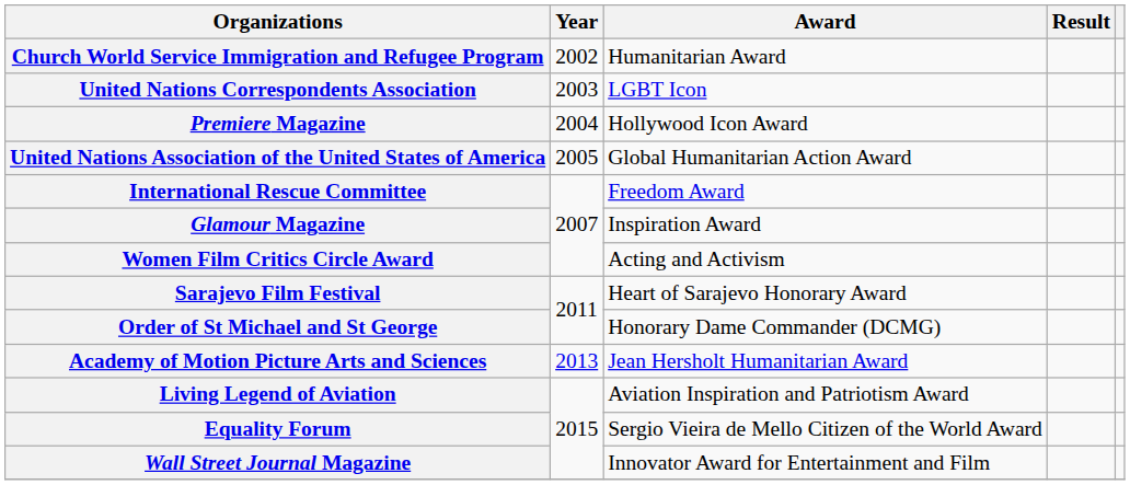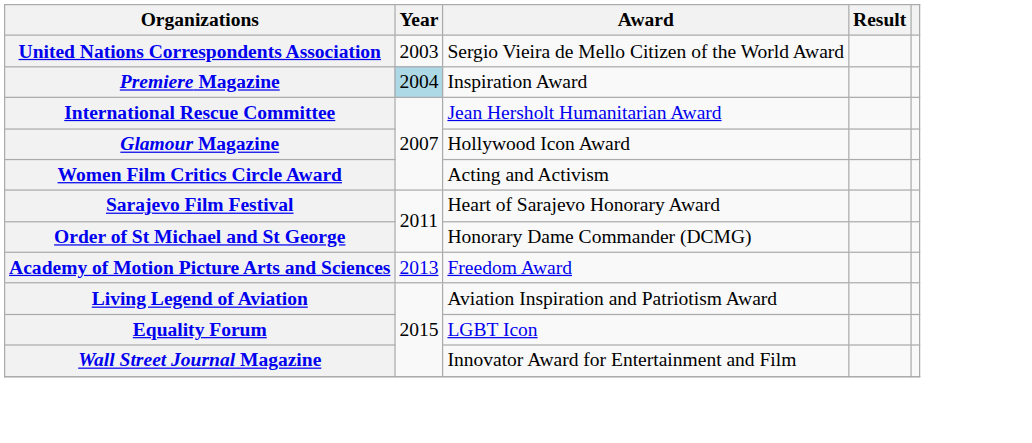- row: Church World Service Immigration and Refugee Program | 2002 | Humanitarian Award
United Nations Correspondents Association | Award: LGBT Icon -> Sergio Vieira de Mello Citizen of the World Award
Premiere Magazine | Year: no background -> lightblue background
Premiere Magazine | Award: Hollywood Icon Award -> Inspiration Award
- row: United Nations Association of the United States of America | 2005 | Global Humanitarian Action Award
International Rescue Committee | Award: Freedom Award -> Jean Hersholt Humanitarian Award
Glamour Magazine | Award: Inspiration Award -> Hollywood Icon Award
Academy of Motion Picture Arts and Sciences | Award: Jean Hersholt Humanitarian Award -> Freedom Award
Equality Forum | Award: Sergio Vieira de Mello Citizen of the World Award -> LGBT Icon
